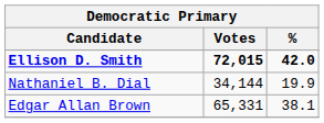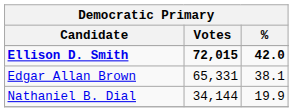rows swapped: Edgar Allan Brown <-> Nathaniel B. Dial
